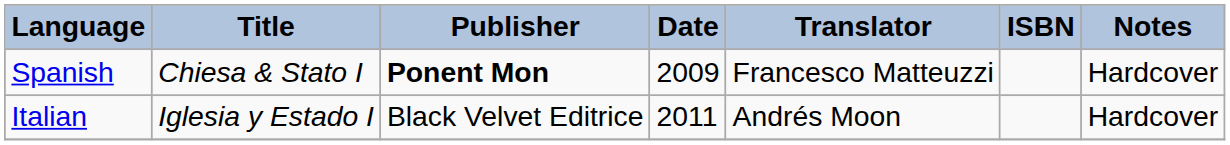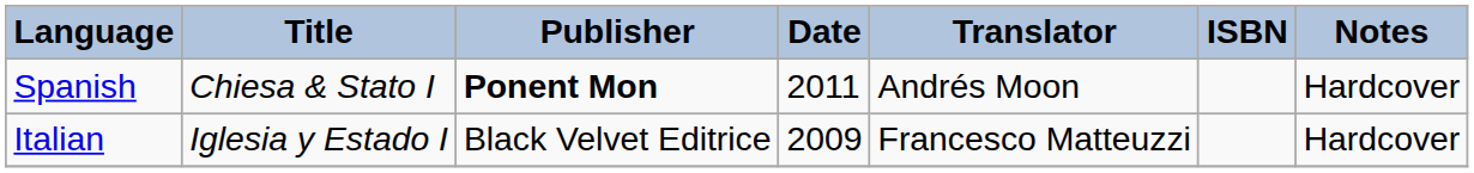Spanish | Date: 2009 -> 2011
Spanish | Translator: Francesco Matteuzzi -> Andrés Moon
Italian | Date: 2011 -> 2009
Italian | Translator: Andrés Moon -> Francesco Matteuzzi
